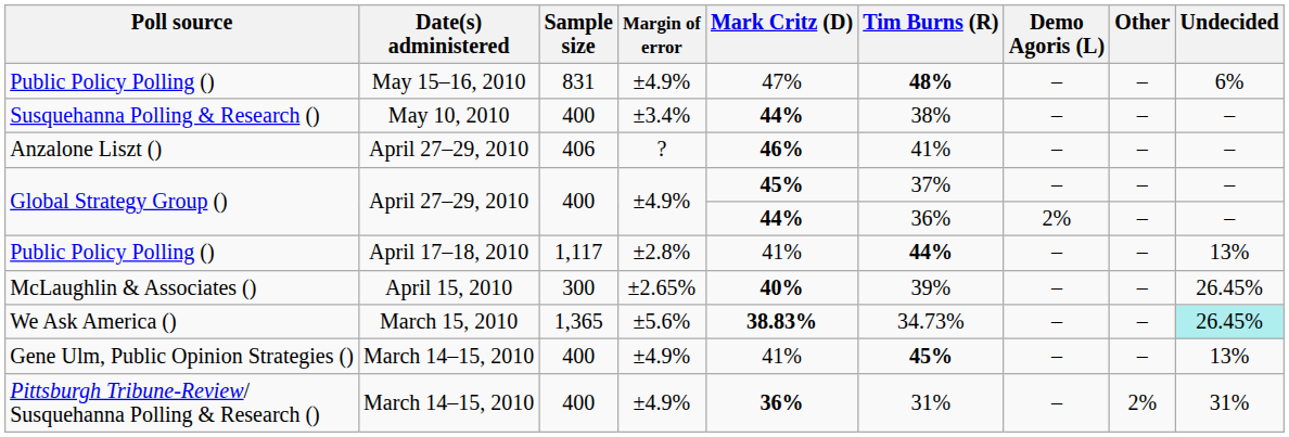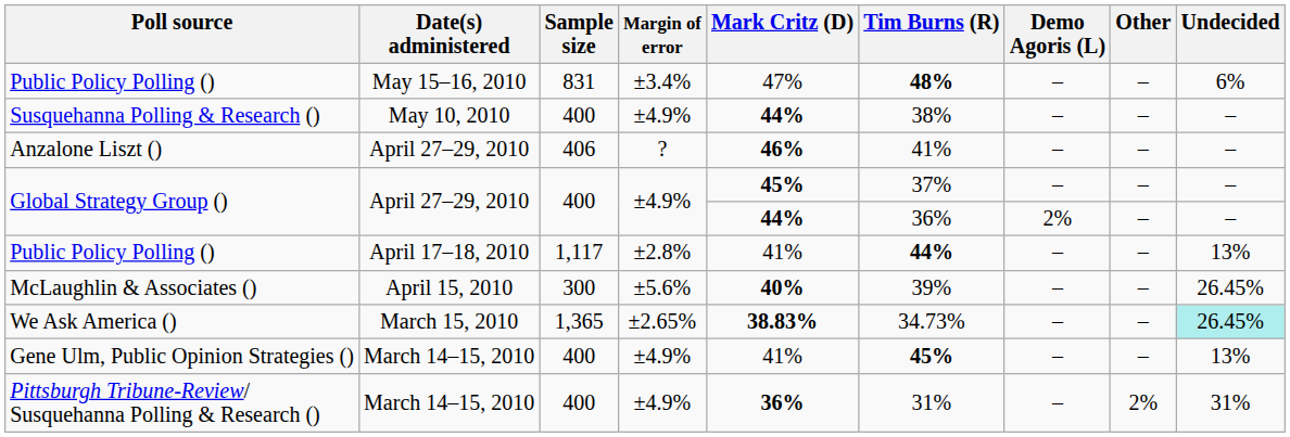Public Policy Polling () / May 15–16, 2010 | Margin of error: ±4.9% -> ±3.4%
Susquehanna Polling & Research () | Margin of error: ±3.4% -> ±4.9%
McLaughlin & Associates () | Margin of error: ±2.65% -> ±5.6%
We Ask America () | Margin of error: ±5.6% -> ±2.65%
